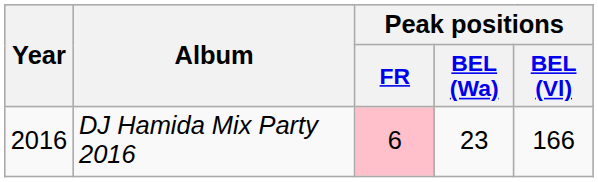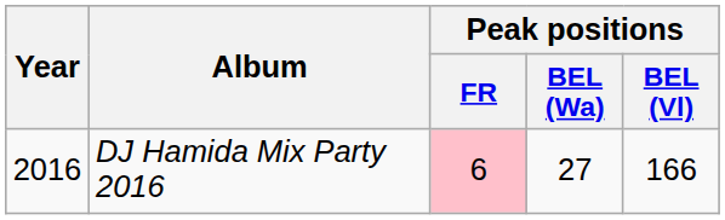DJ Hamida Mix Party 2016 | Peak positions / BEL (Wa): 23 -> 27
